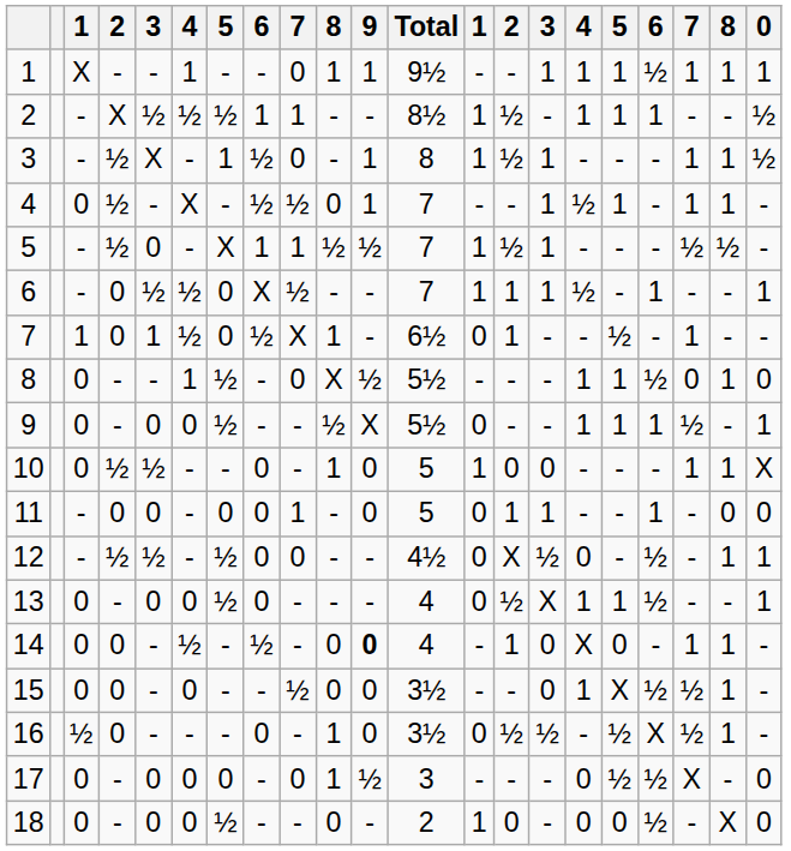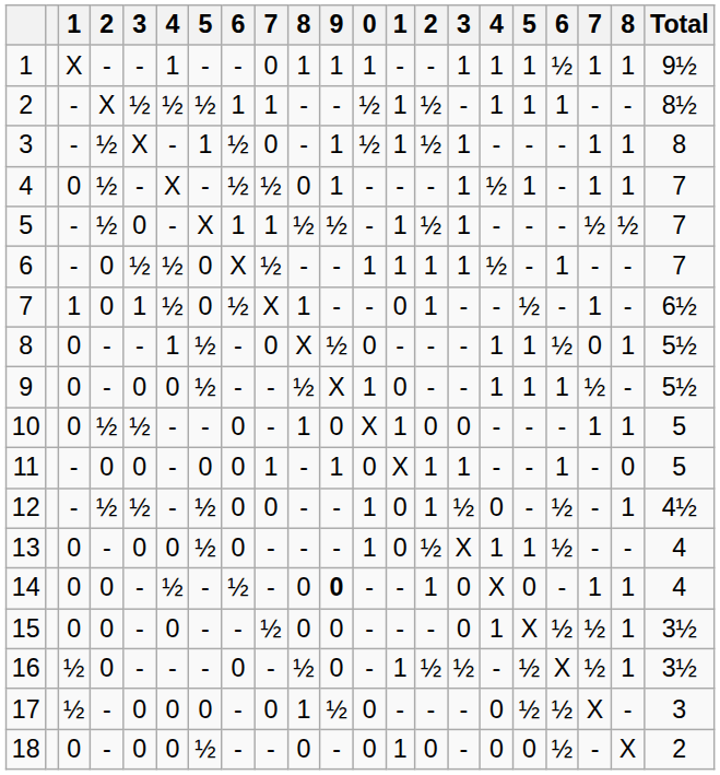columns swapped: 0 <-> Total
11 | 9: 0 -> 1
11 | column 13: 0 -> X
12 | column 14: X -> 1
16 | column 10: 1 -> ½
16 | column 13: 0 -> 1
17 | column 3: 0 -> ½
